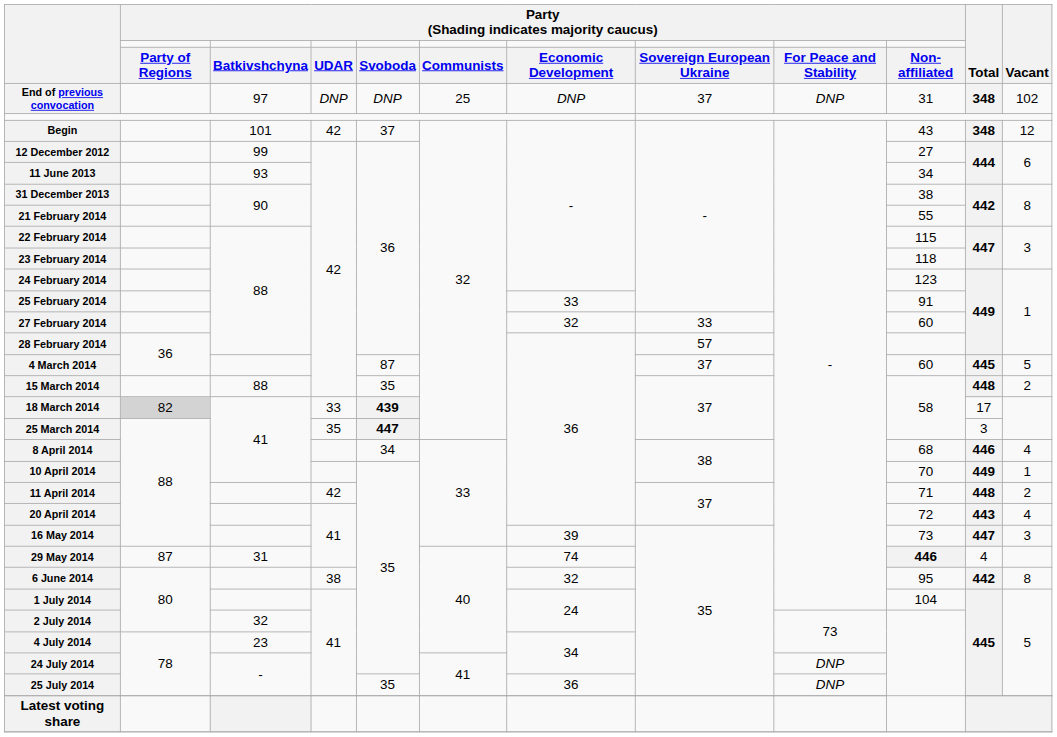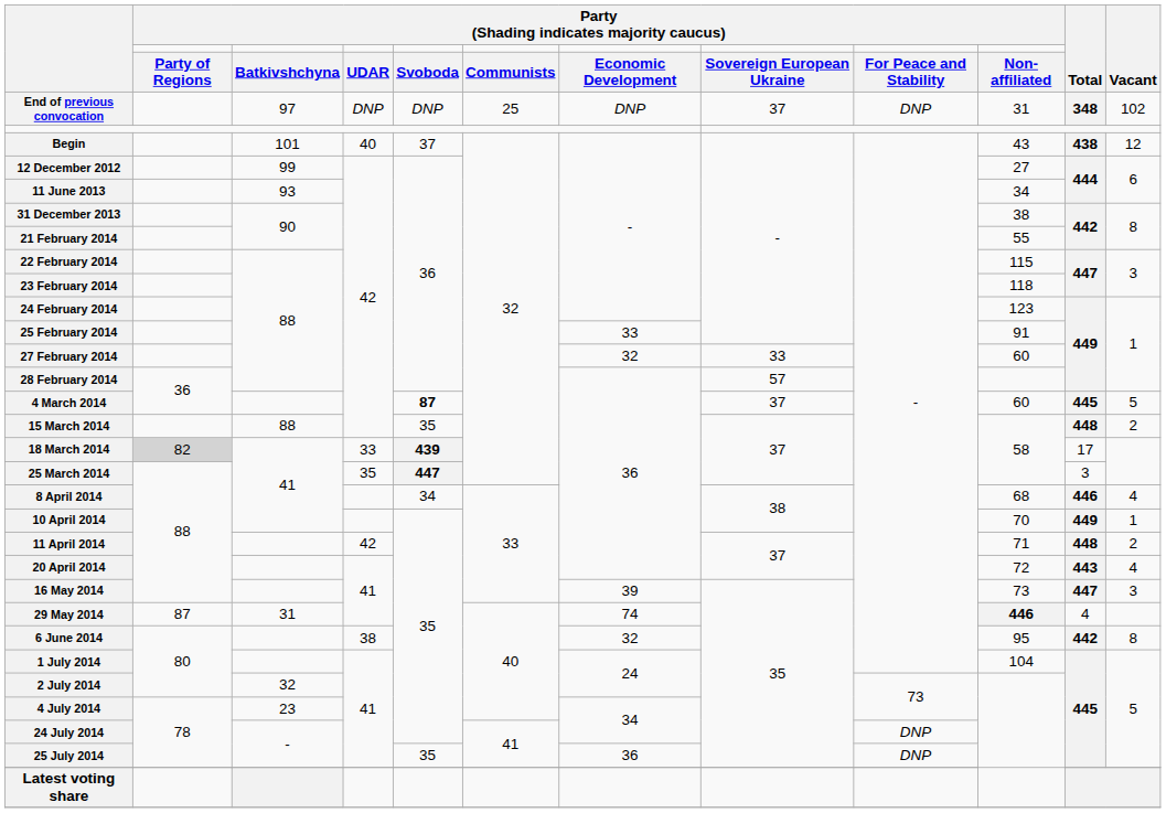Begin | column 4: 42 -> 40
Begin | Total: 348 -> 438
4 March 2014 | column 5: normal -> bold
